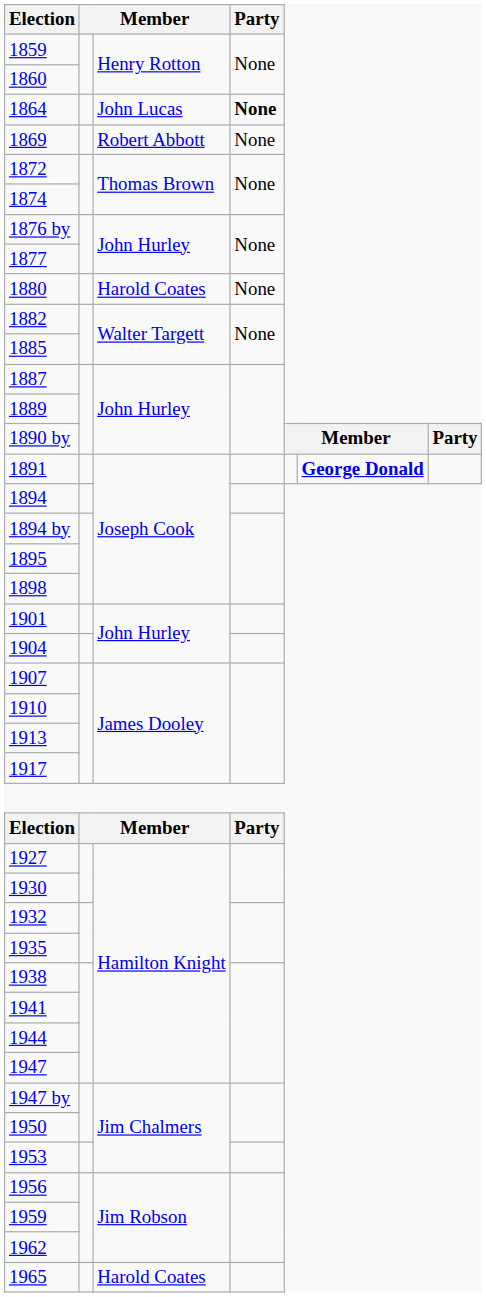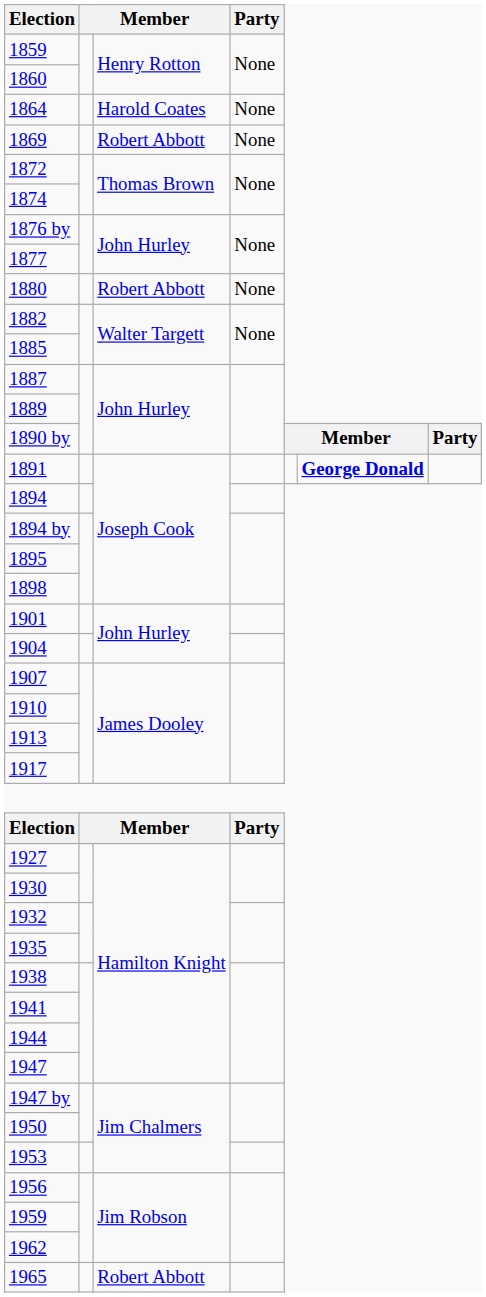1864 | column 3: John Lucas -> Harold Coates
1864 | Party: bold -> normal
1880 | column 3: Harold Coates -> Robert Abbott
1965 | column 3: Harold Coates -> Robert Abbott
